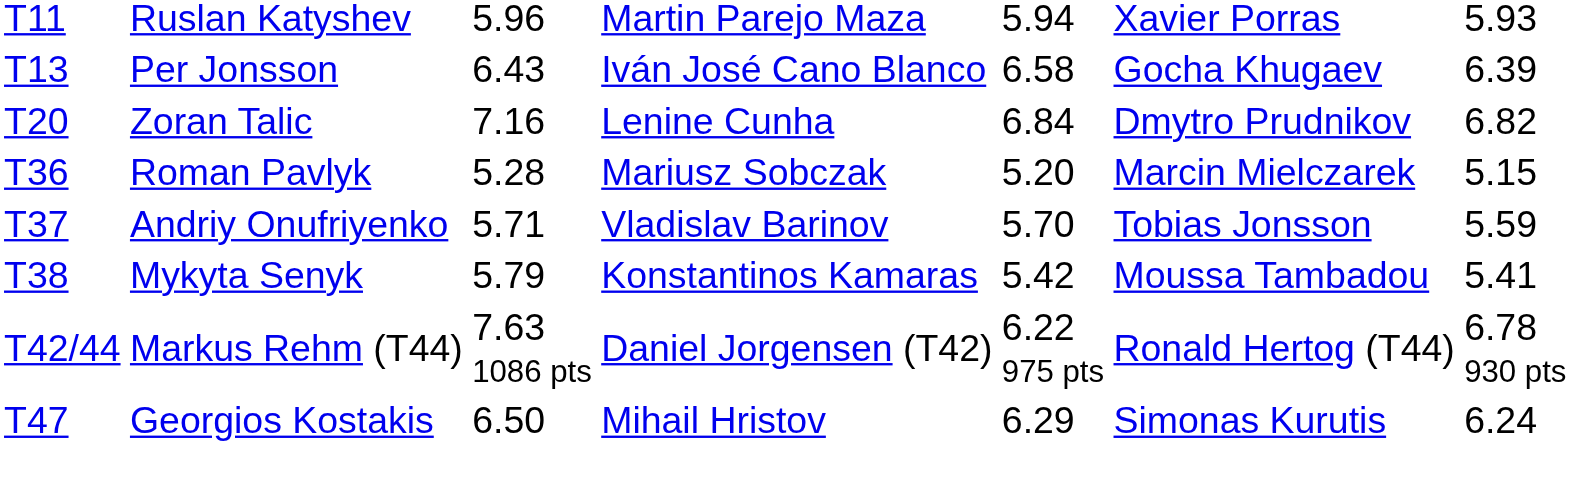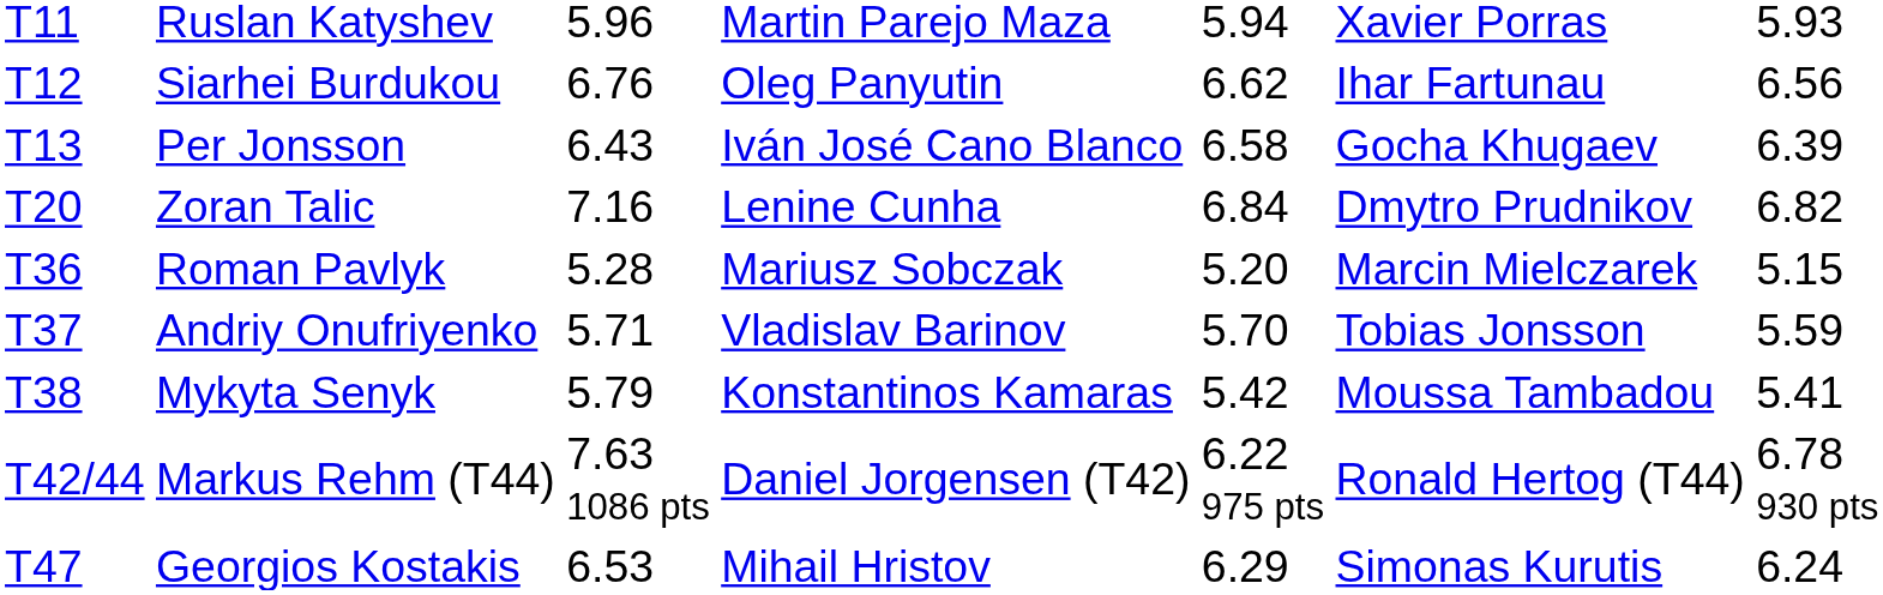+ row: T12 | Siarhei Burdukou | 6.76 | Oleg Panyutin | 6.62 | Ihar Fartunau | 6.56
Georgios Kostakis | column 3: 6.50 -> 6.53
